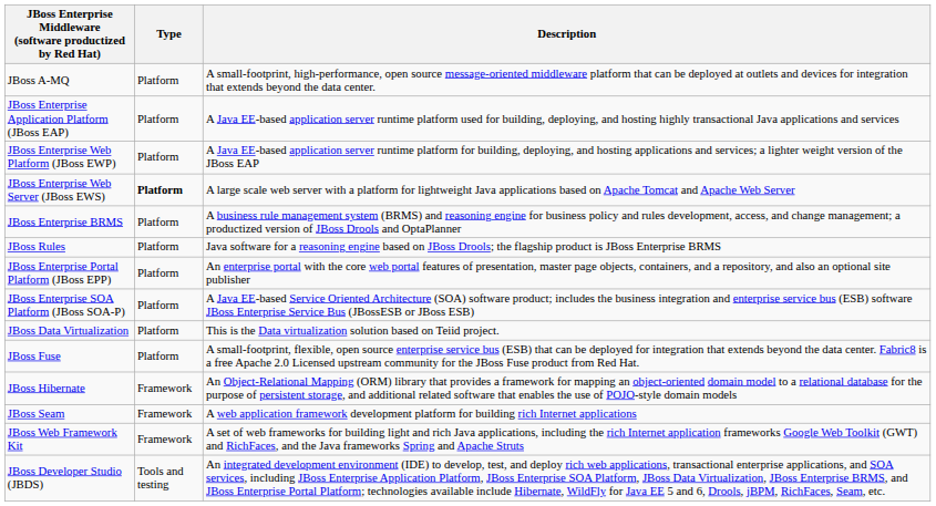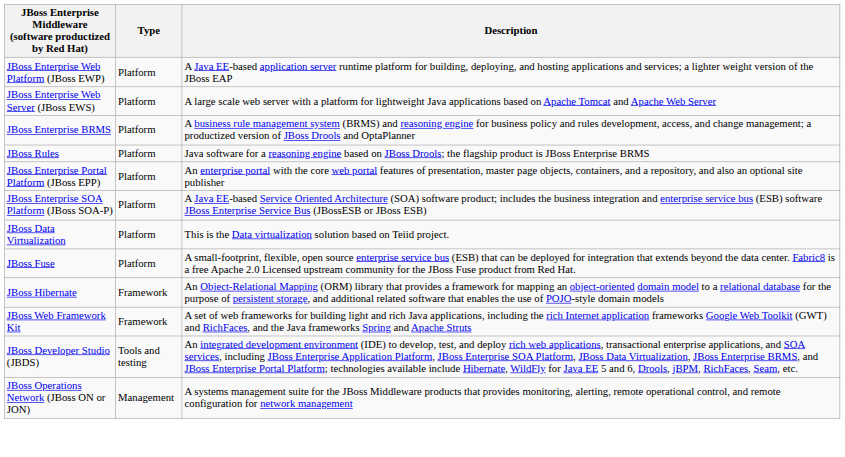- row: JBoss A-MQ | Platform | A small-footprint, high-performance, open source message-oriented middleware platform that can be deployed at outlets and devices for integration that extends beyond the data center.
- row: JBoss Enterprise Application Platform (JBoss EAP) | Platform | A Java EE-based application server runtime platform used for building, deploying, and hosting highly transactional Java applications and services
JBoss Enterprise Web Server (JBoss EWS) | Type: bold -> normal
- row: JBoss Seam | Framework | A web application framework development platform for building rich Internet applications
+ row: JBoss Operations Network (JBoss ON or JON) | Management | A systems management suite for the JBoss Middleware products that provides monitoring, alerting, remote operational control, and remote configuration for network management
